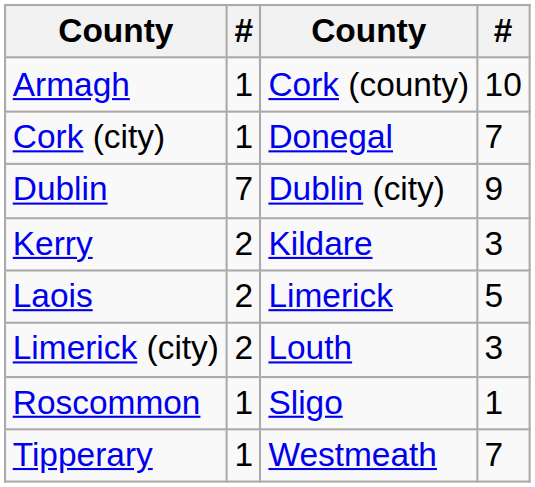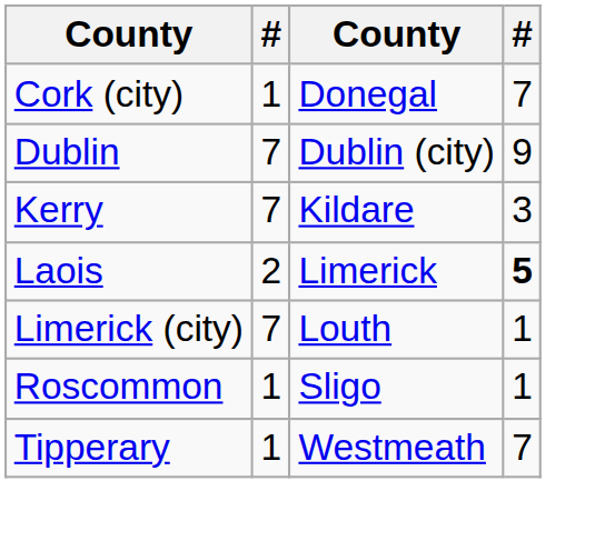- row: Armagh | 1 | Cork (county) | 10
Kerry | column 2: 2 -> 7
Laois | column 4: normal -> bold
Limerick (city) | column 2: 2 -> 7
Limerick (city) | column 4: 3 -> 1
